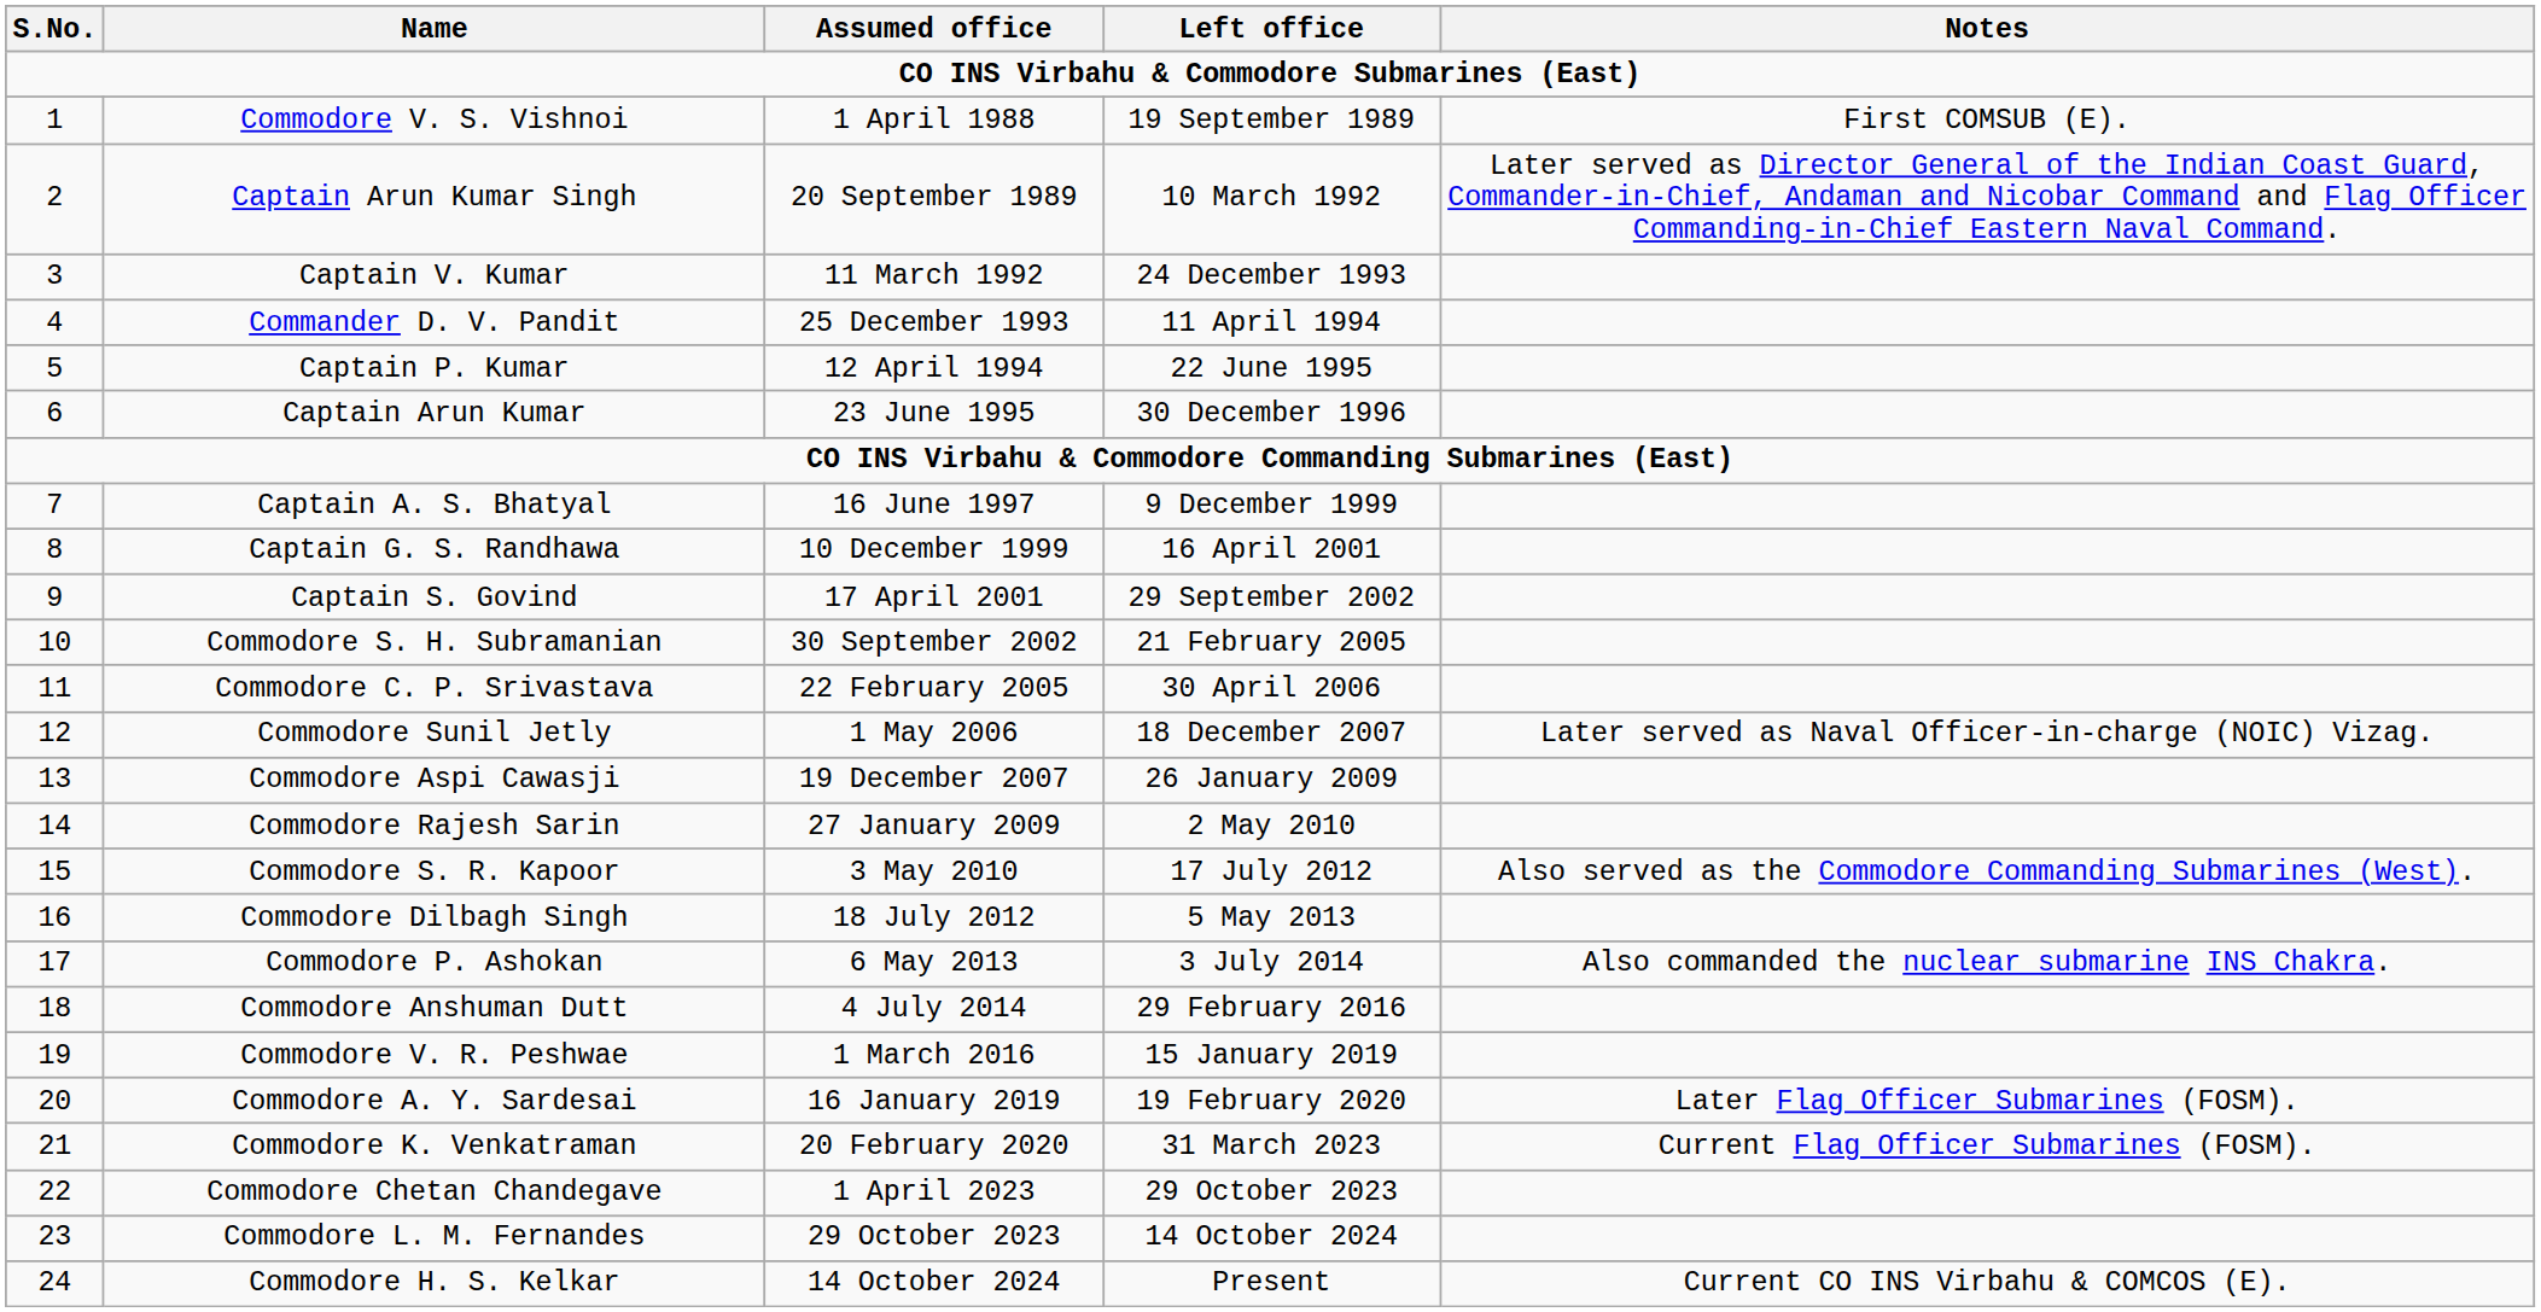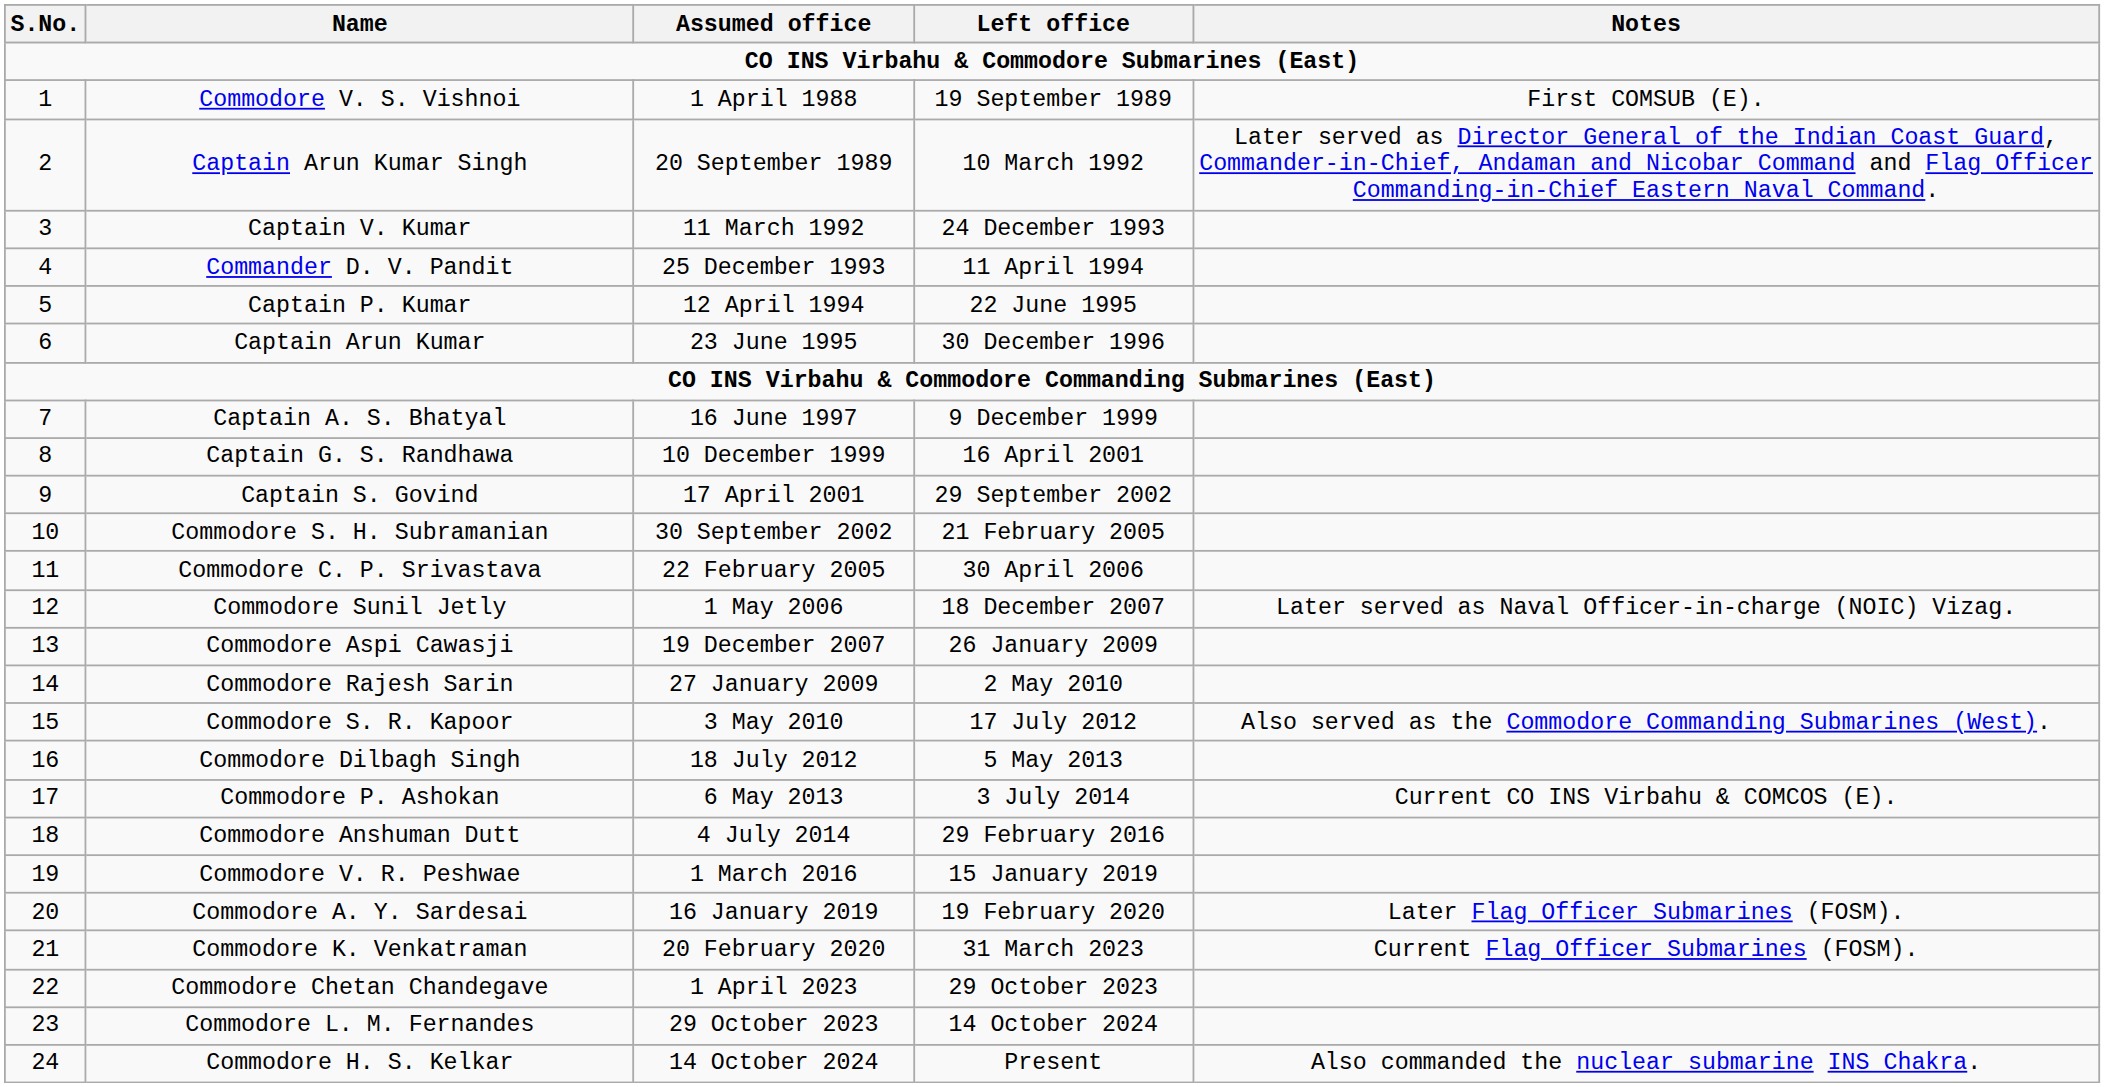Commodore P. Ashokan | Notes: Also commanded the nuclear submarine INS Chakra. -> Current CO INS Virbahu & COMCOS (E).
Commodore H. S. Kelkar | Notes: Current CO INS Virbahu & COMCOS (E). -> Also commanded the nuclear submarine INS Chakra.
